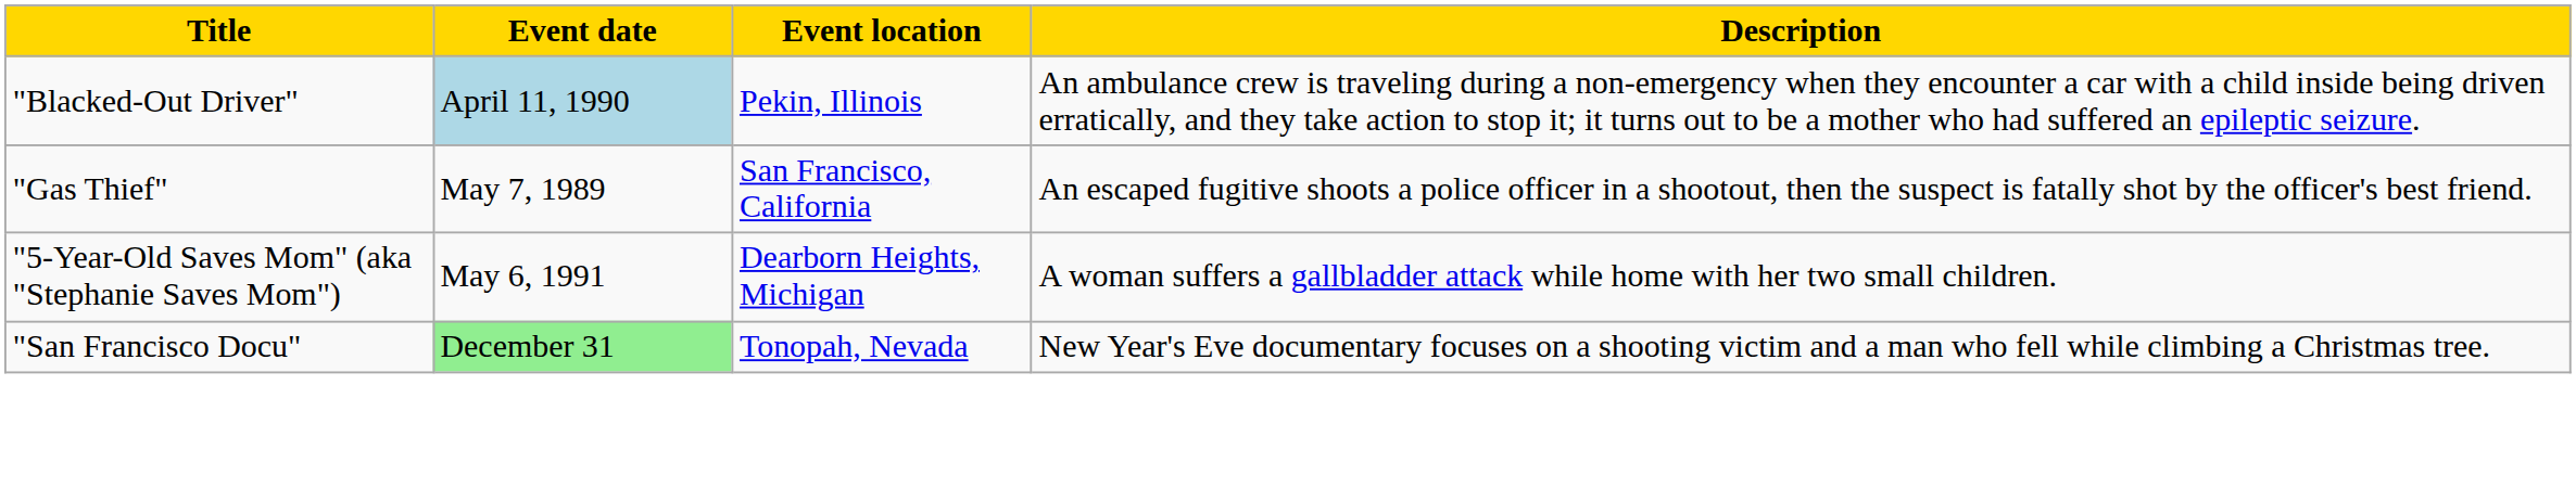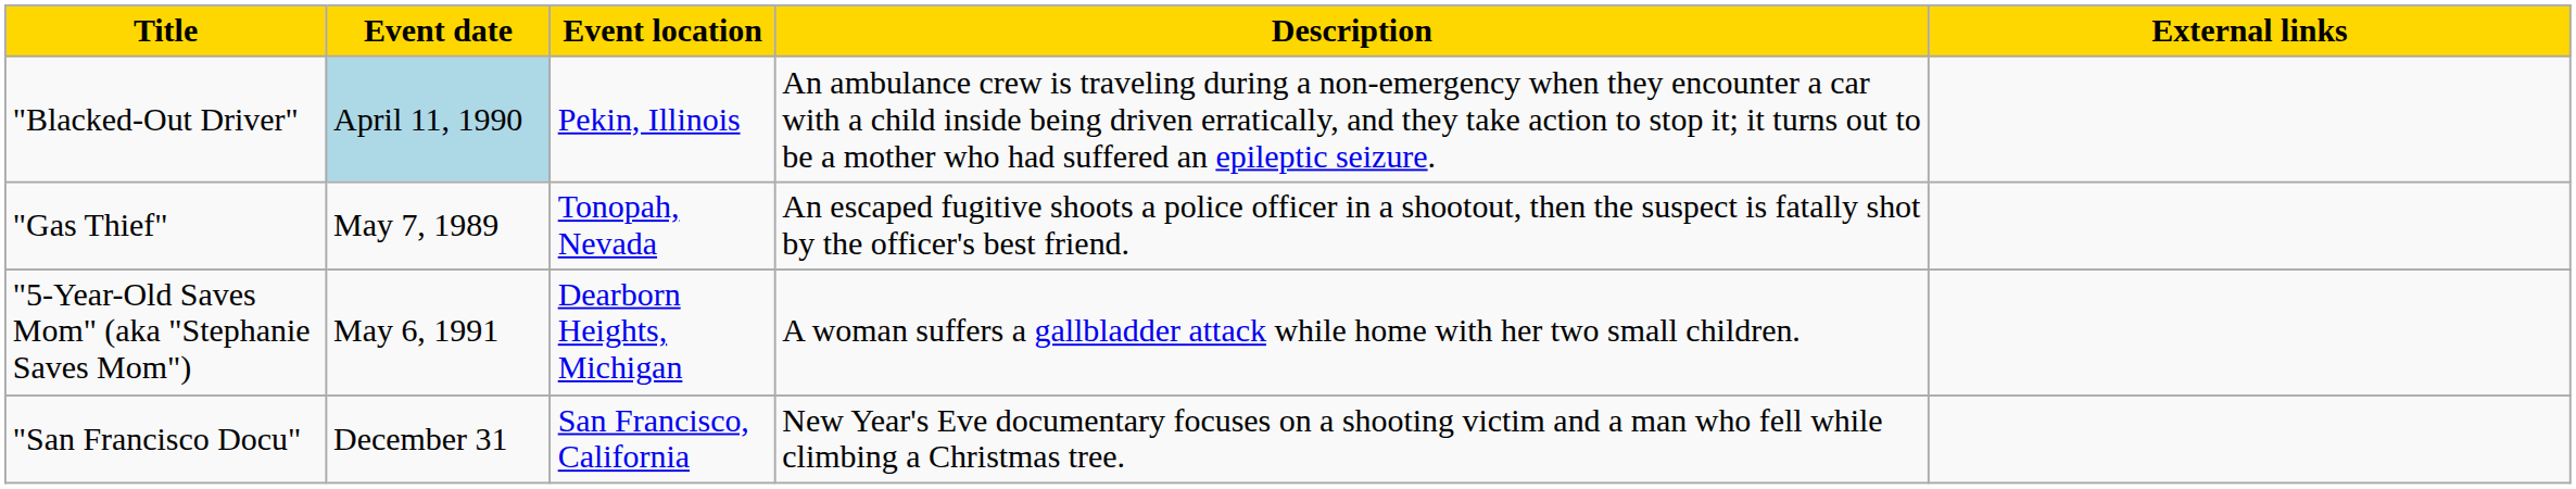+ column: External links
"Gas Thief" | Event location: San Francisco, California -> Tonopah, Nevada
"San Francisco Docu" | Event date: lightgreen background -> no background
"San Francisco Docu" | Event location: Tonopah, Nevada -> San Francisco, California
